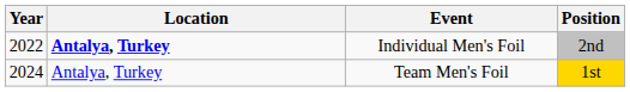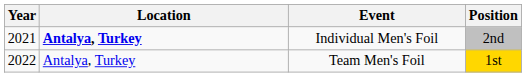Individual Men's Foil | Year: 2022 -> 2021
Team Men's Foil | Year: 2024 -> 2022
